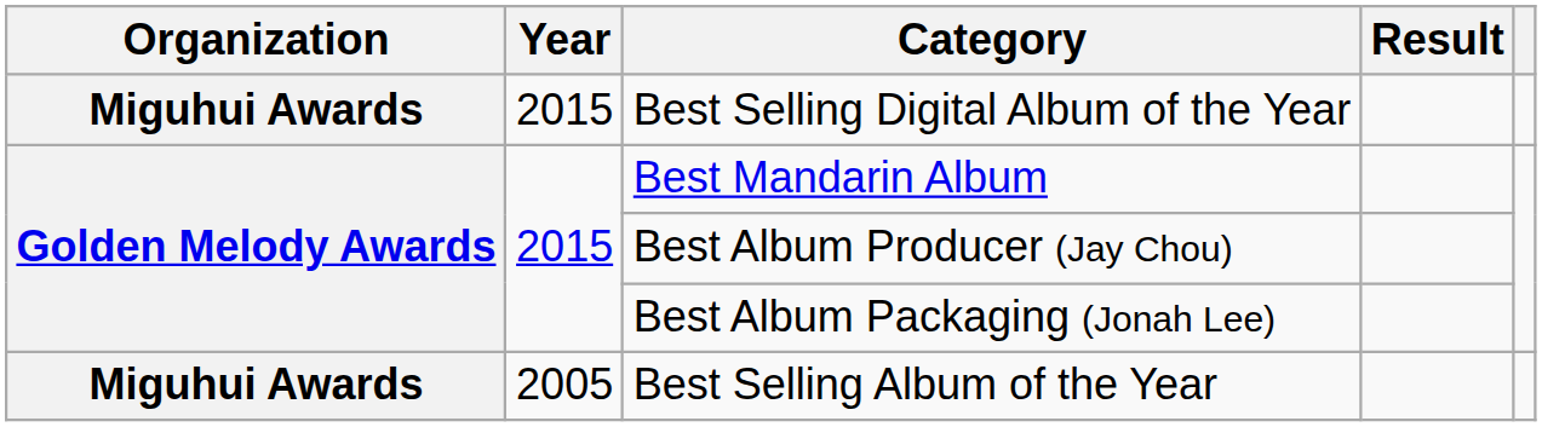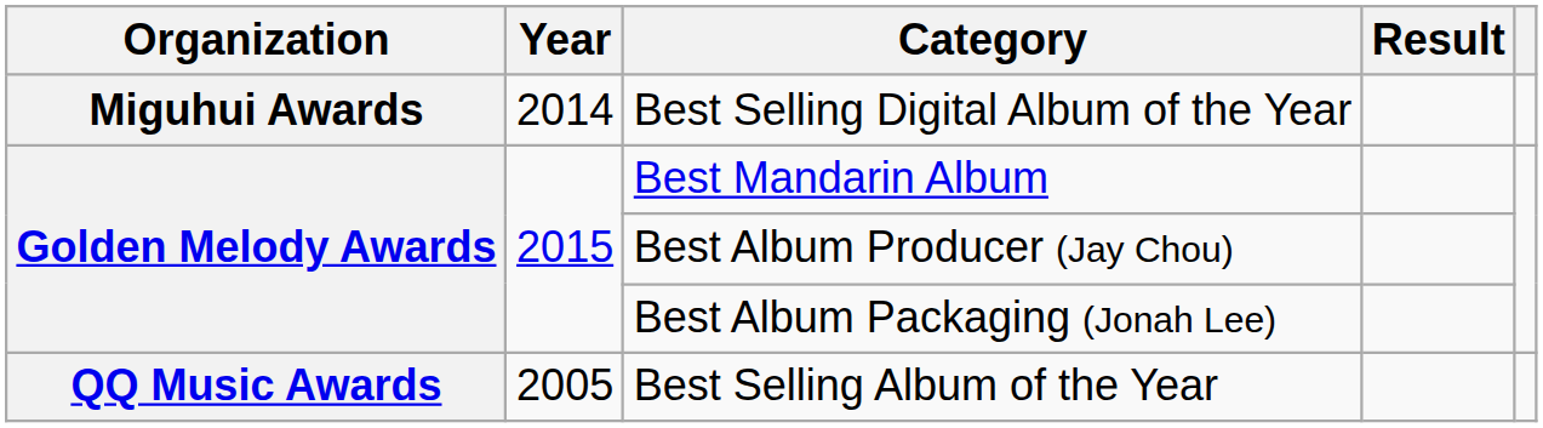Best Selling Digital Album of the Year | Year: 2015 -> 2014
Best Selling Album of the Year | Organization: Miguhui Awards -> QQ Music Awards
